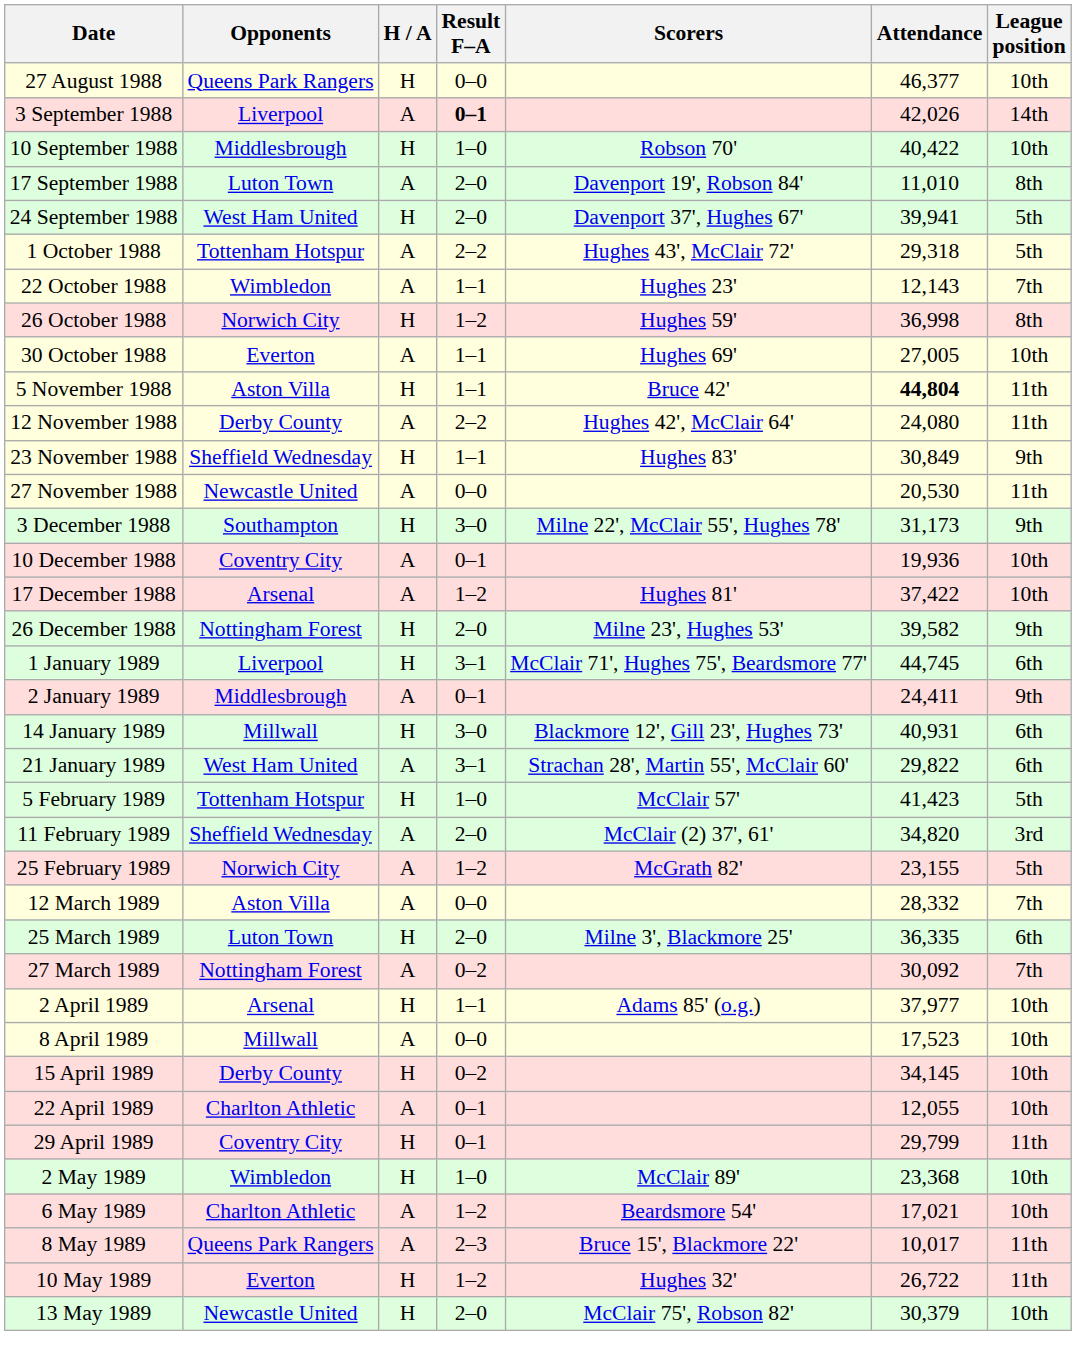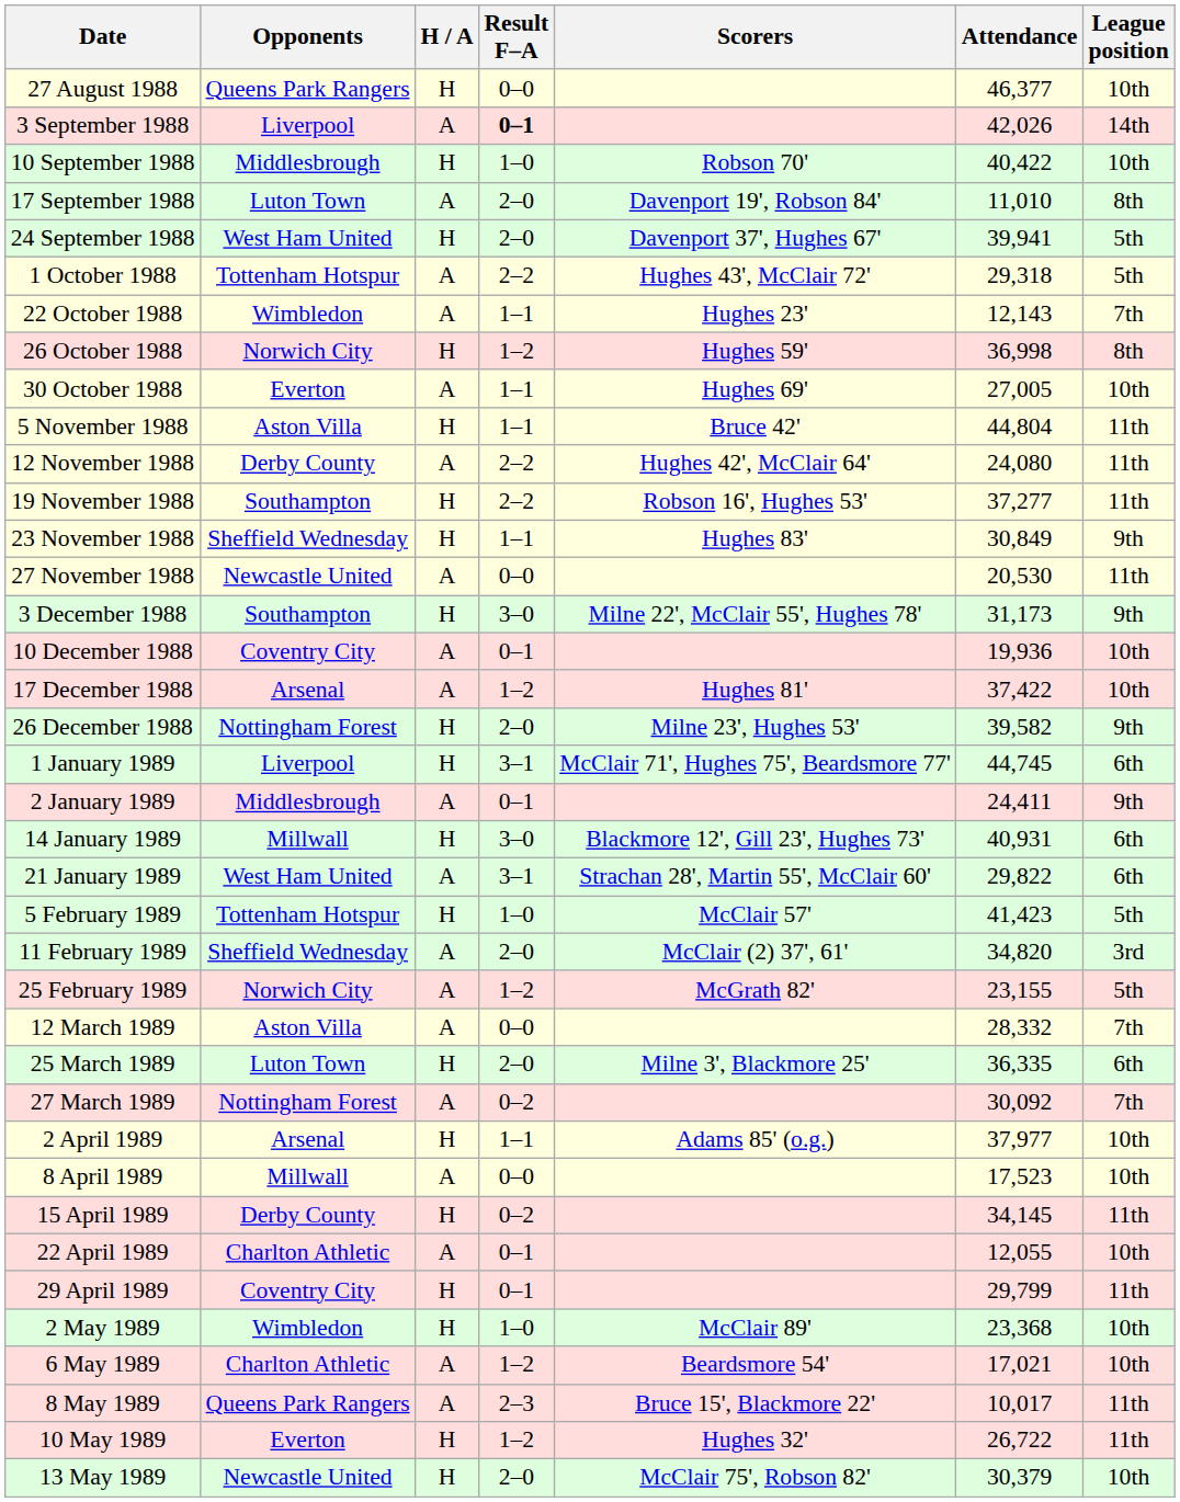5 November 1988 | Attendance: bold -> normal
+ row: 19 November 1988 | Southampton | H | 2–2 | Robson 16', Hughes 53' | 37,277 | 11th
15 April 1989 | League position: 10th -> 11th
